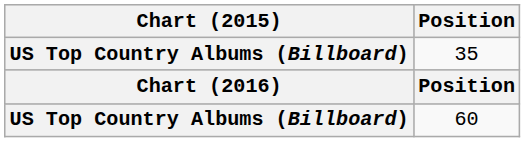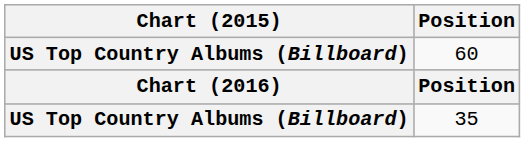rows swapped: 35 <-> 60
